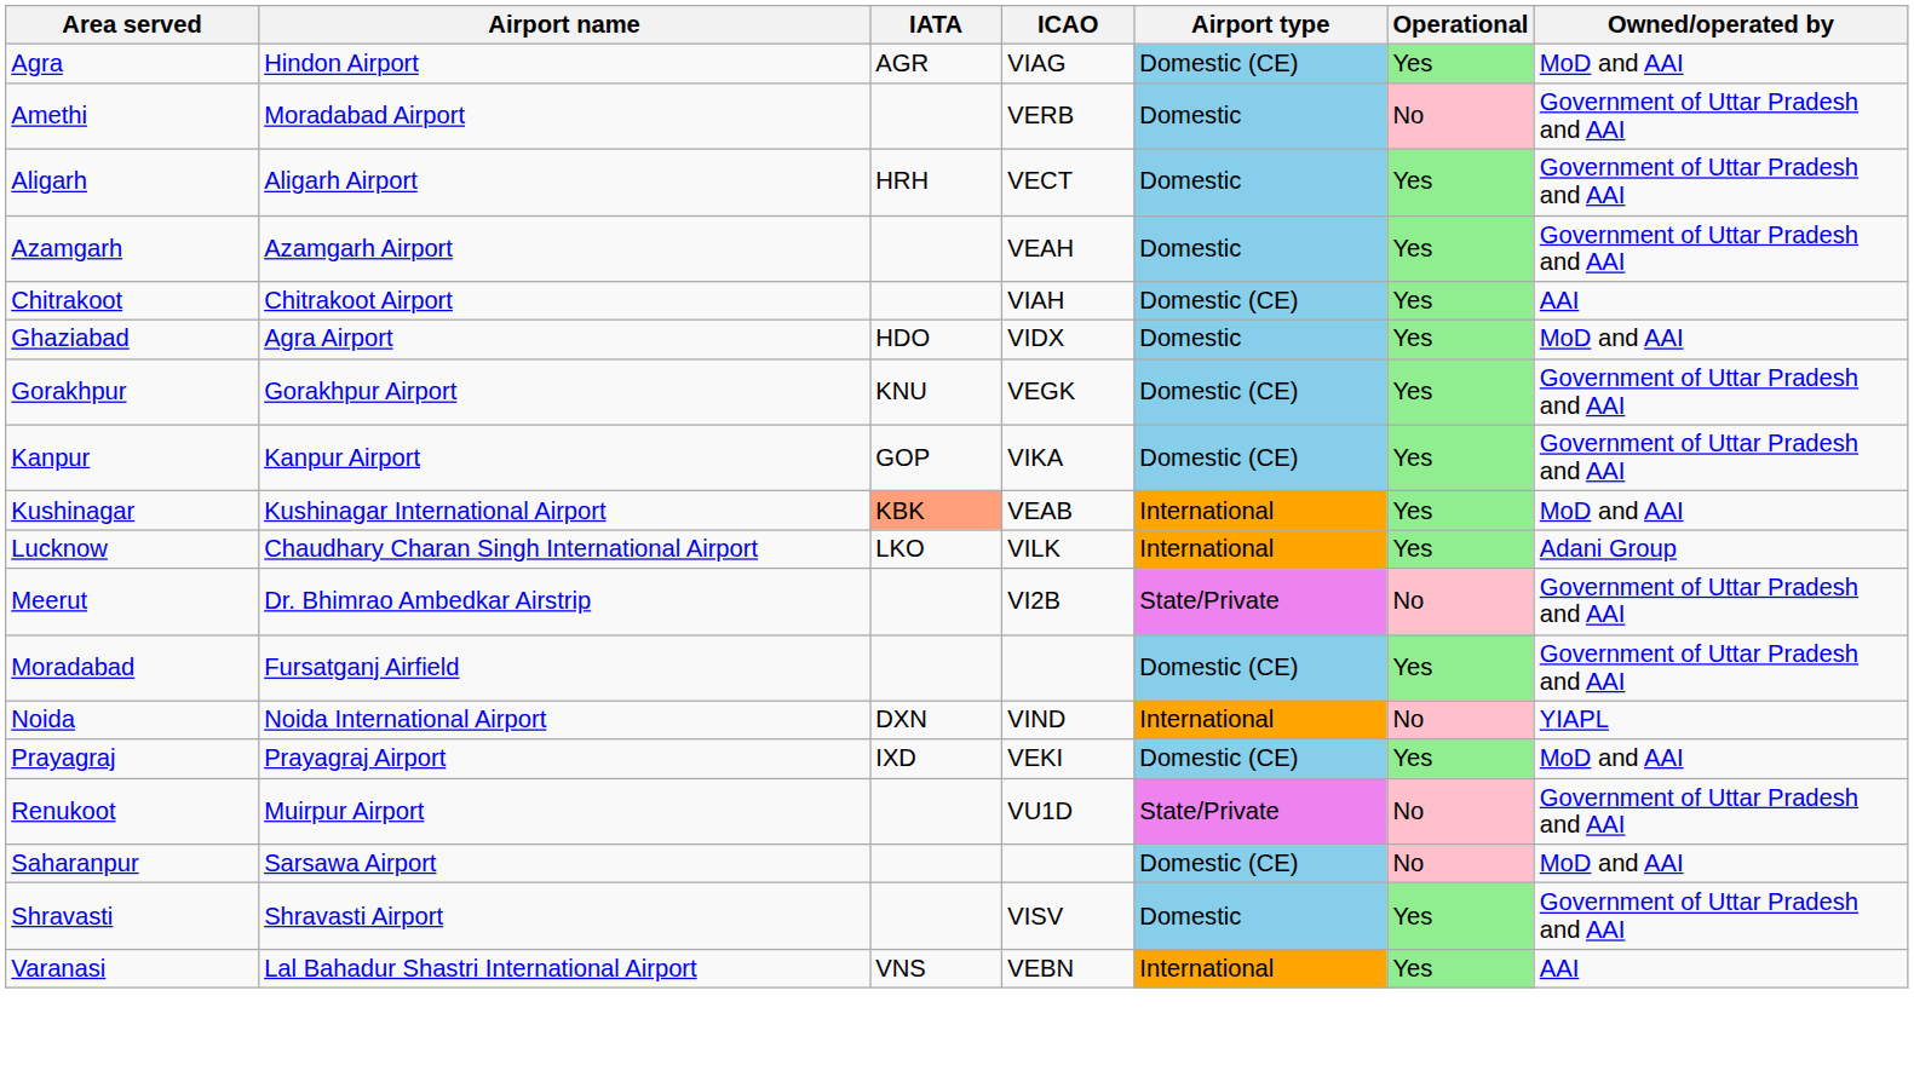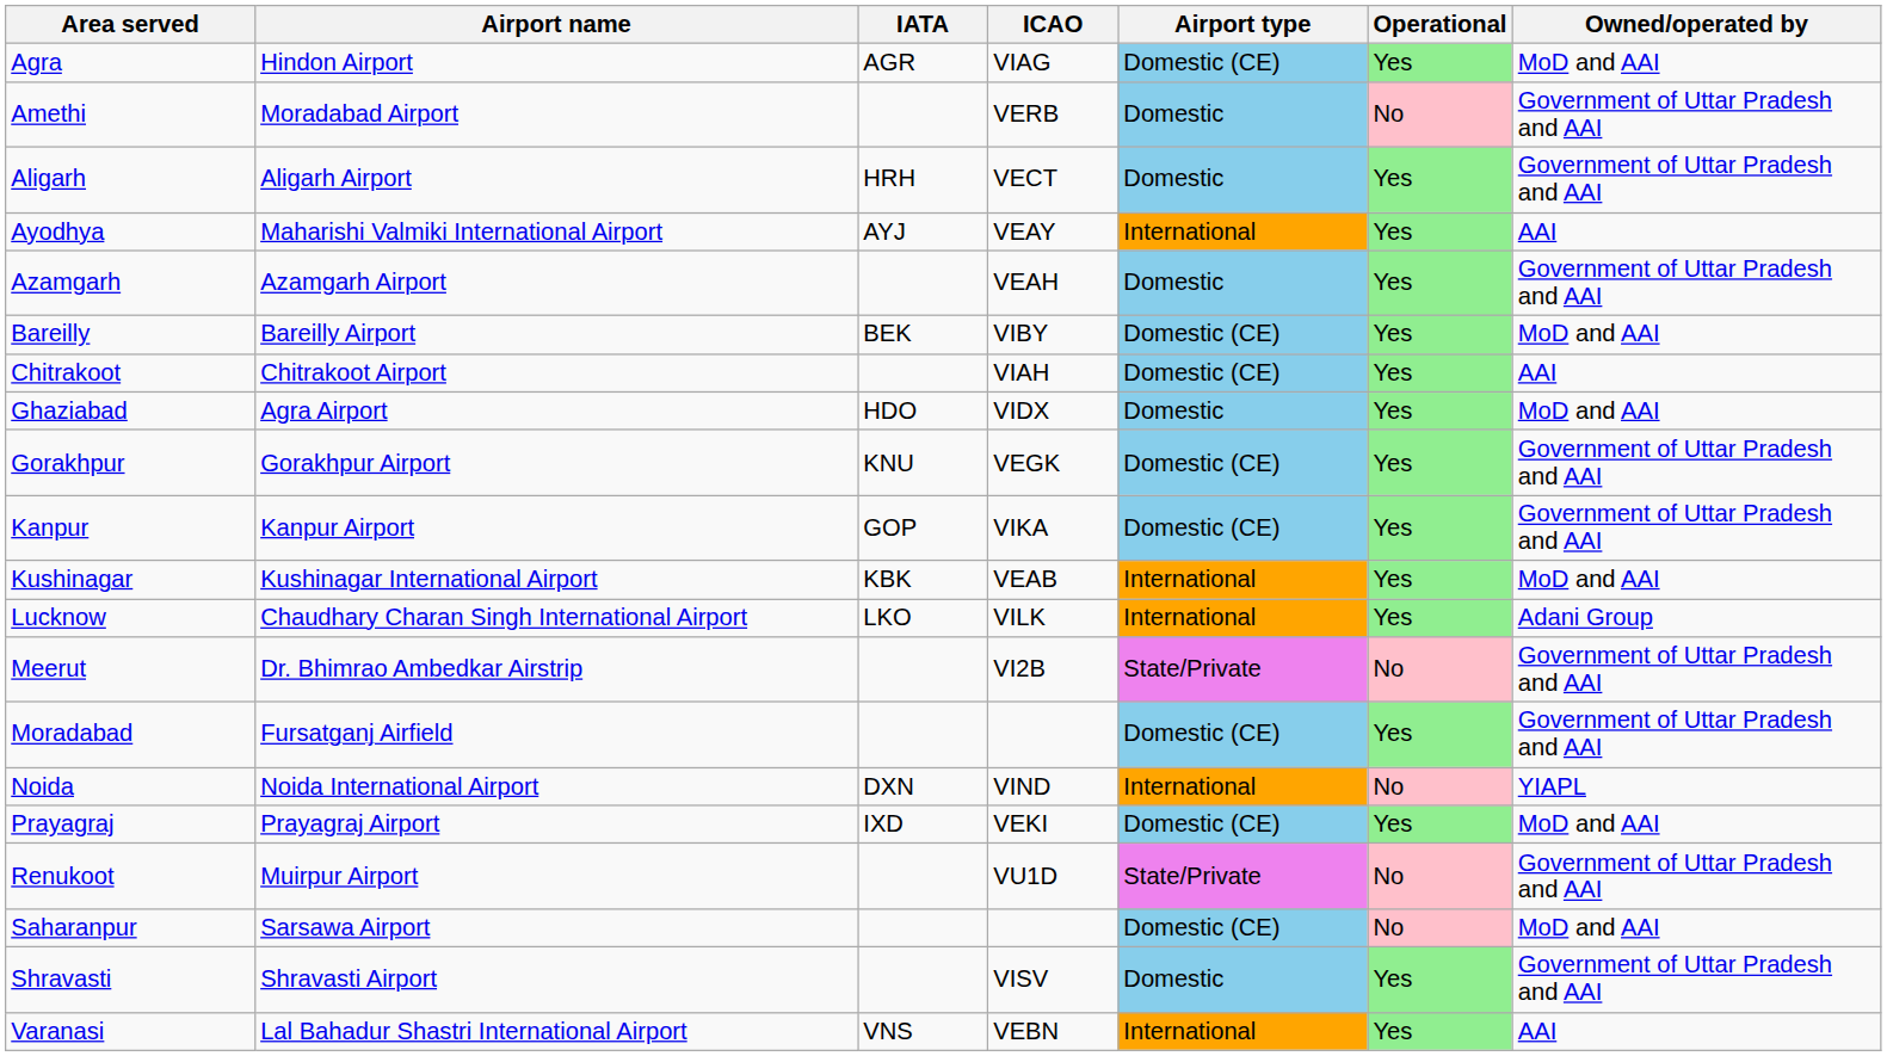+ row: Ayodhya | Maharishi Valmiki International Airport | AYJ | VEAY | International | Yes | AAI
+ row: Bareilly | Bareilly Airport | BEK | VIBY | Domestic (CE) | Yes | MoD and AAI
Kushinagar | IATA: lightsalmon background -> no background
